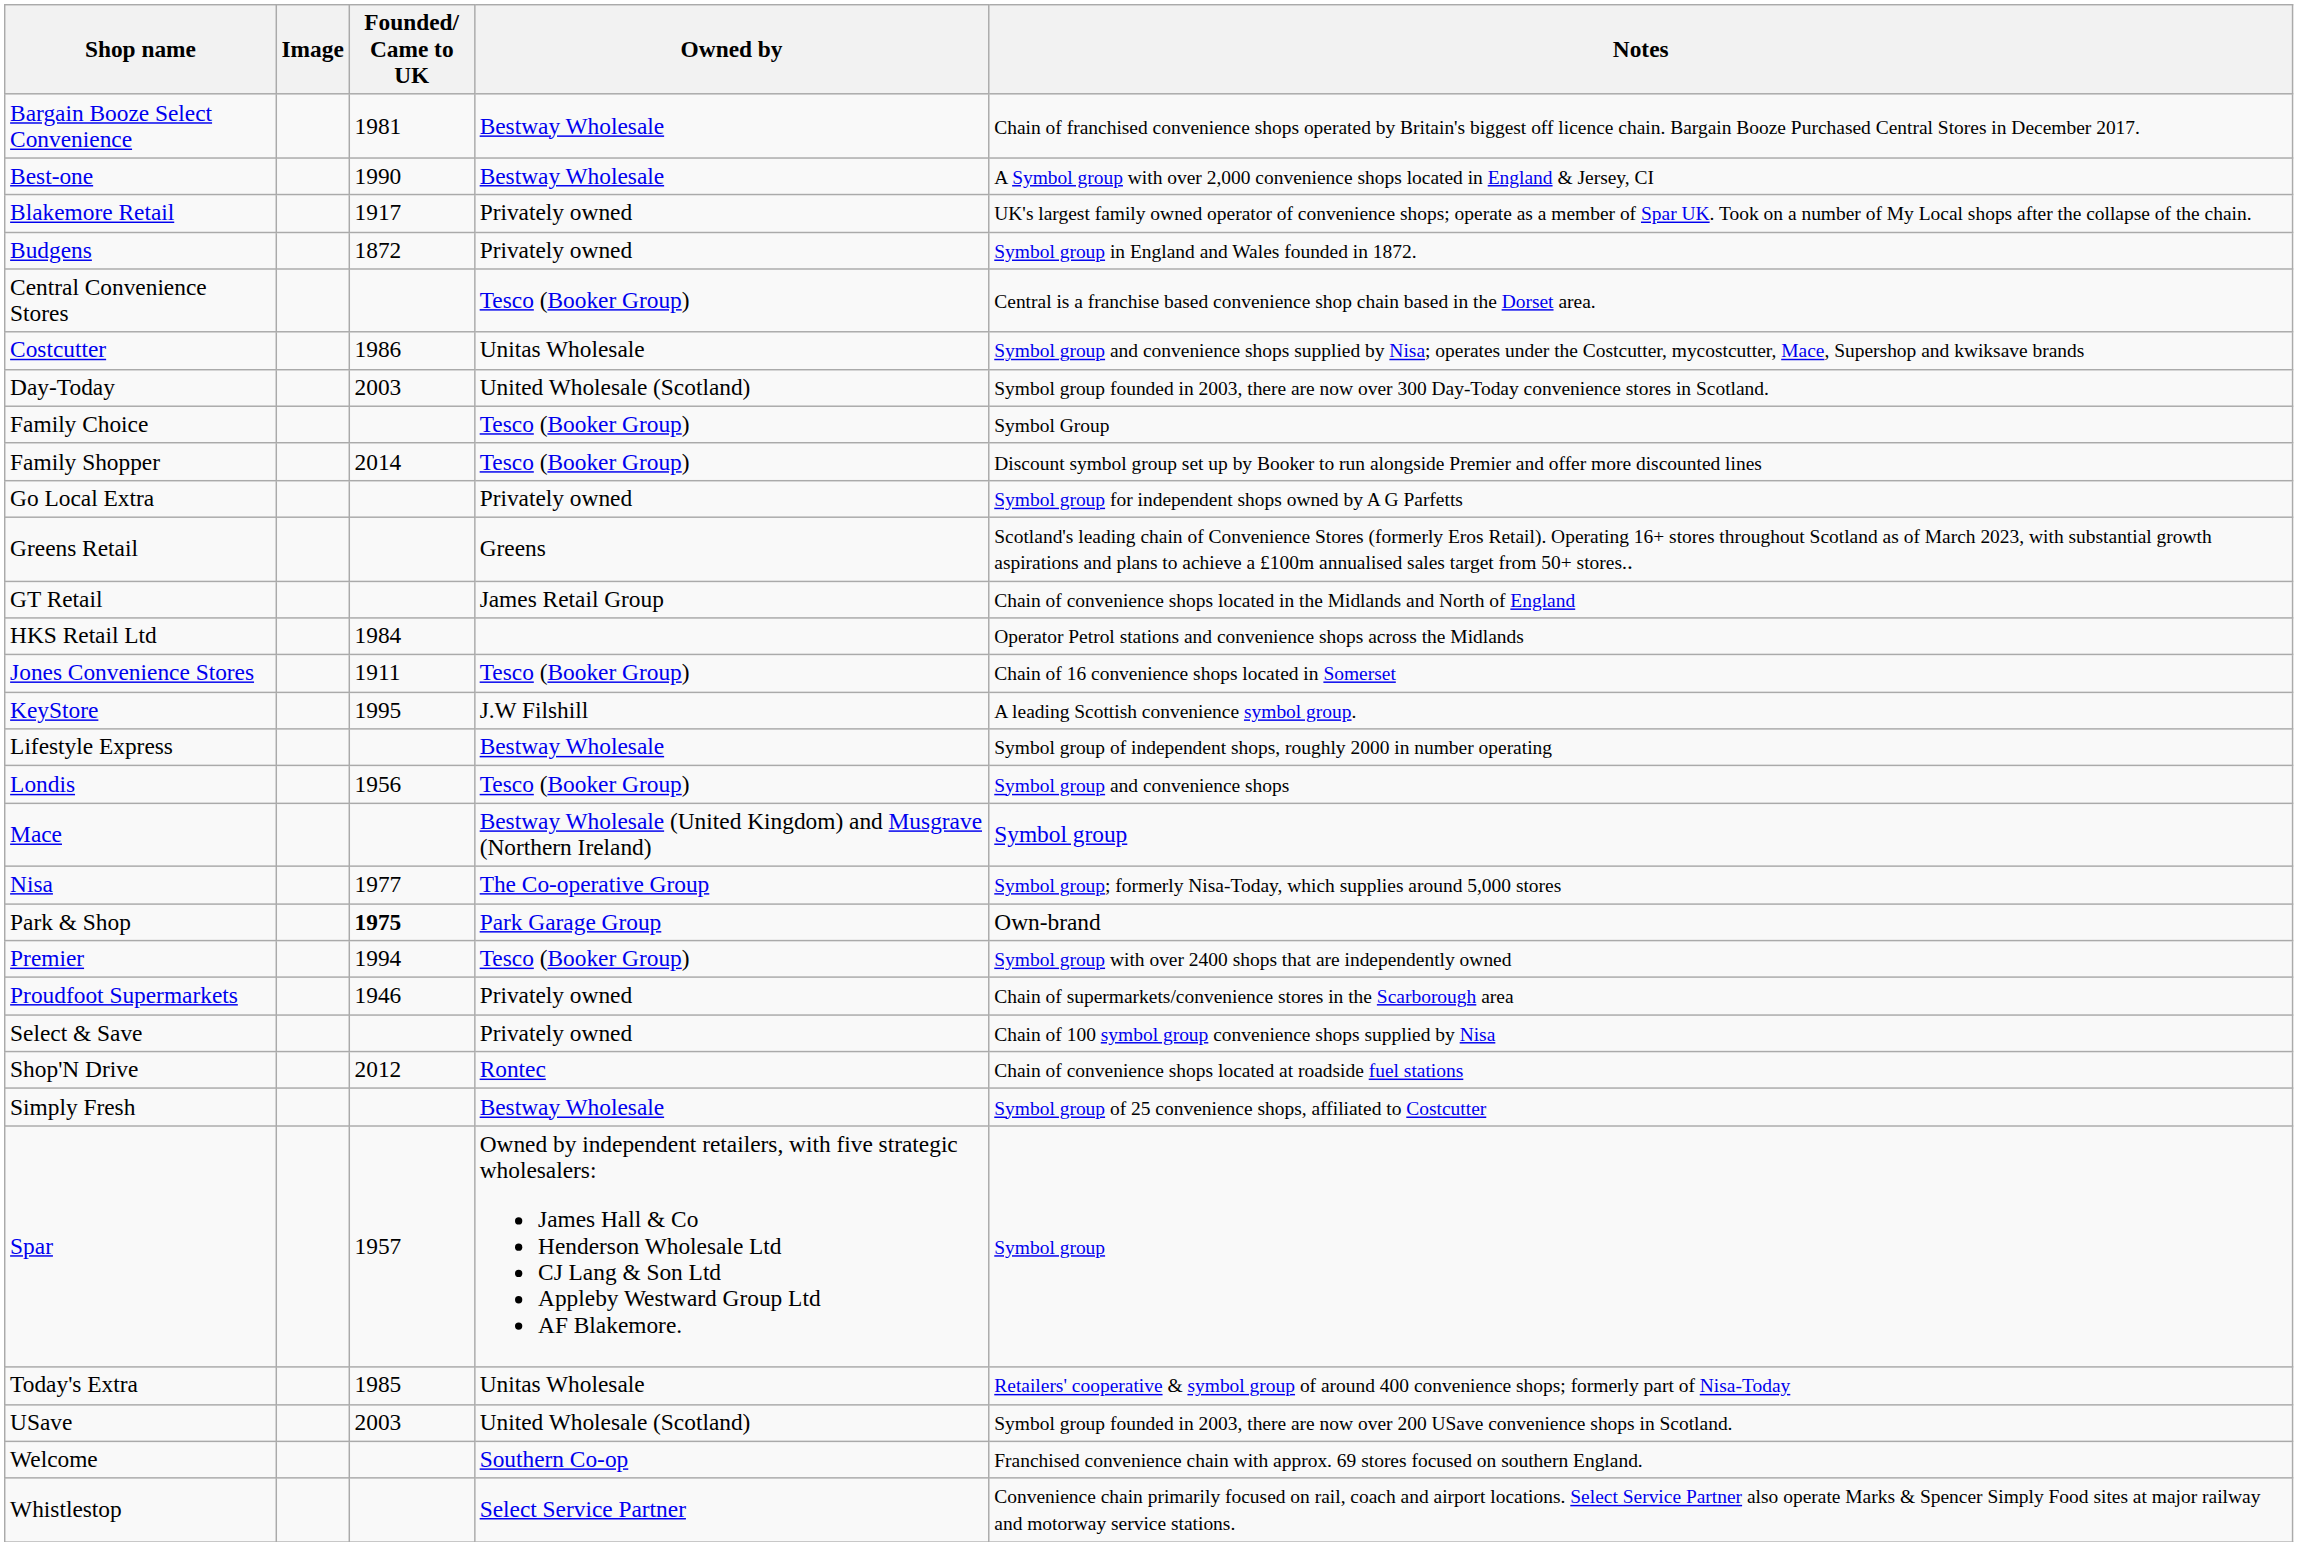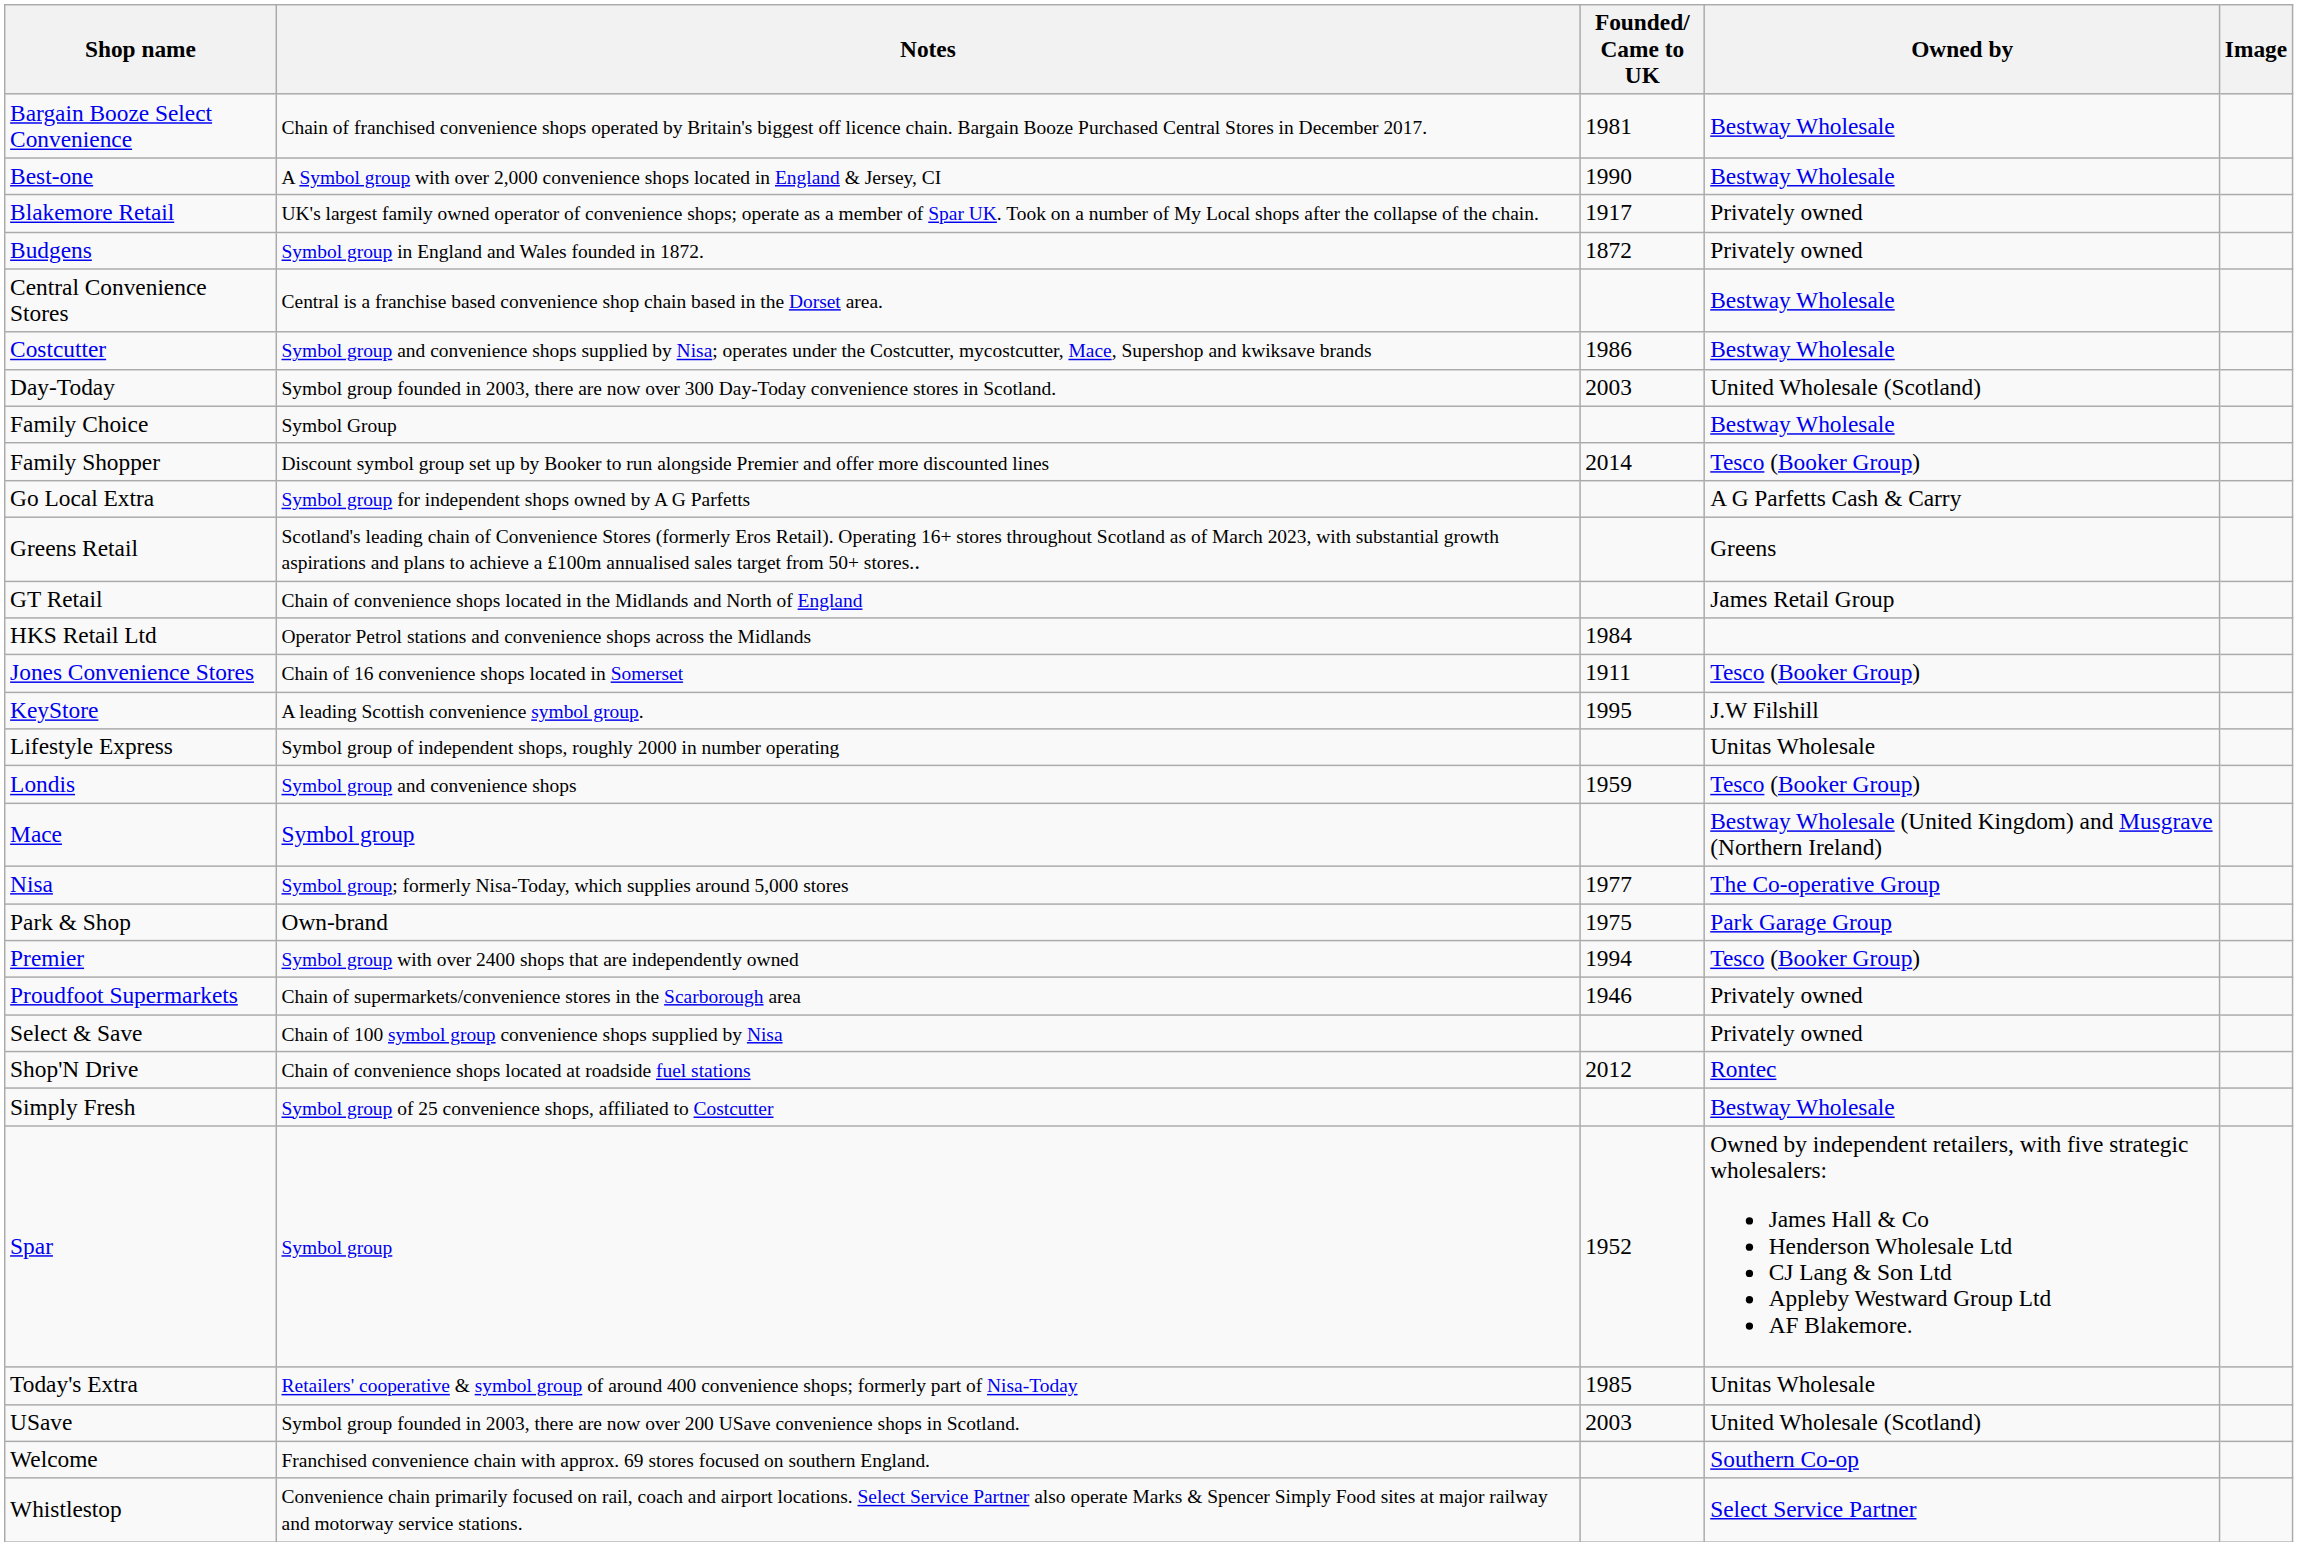columns swapped: Image <-> Notes
Central Convenience Stores | Owned by: Tesco (Booker Group) -> Bestway Wholesale
Costcutter | Owned by: Unitas Wholesale -> Bestway Wholesale
Family Choice | Owned by: Tesco (Booker Group) -> Bestway Wholesale
Go Local Extra | Owned by: Privately owned -> A G Parfetts Cash & Carry
Lifestyle Express | Owned by: Bestway Wholesale -> Unitas Wholesale
Londis | Founded/ Came to UK: 1956 -> 1959
Park & Shop | Founded/ Came to UK: bold -> normal
Spar | Founded/ Came to UK: 1957 -> 1952
